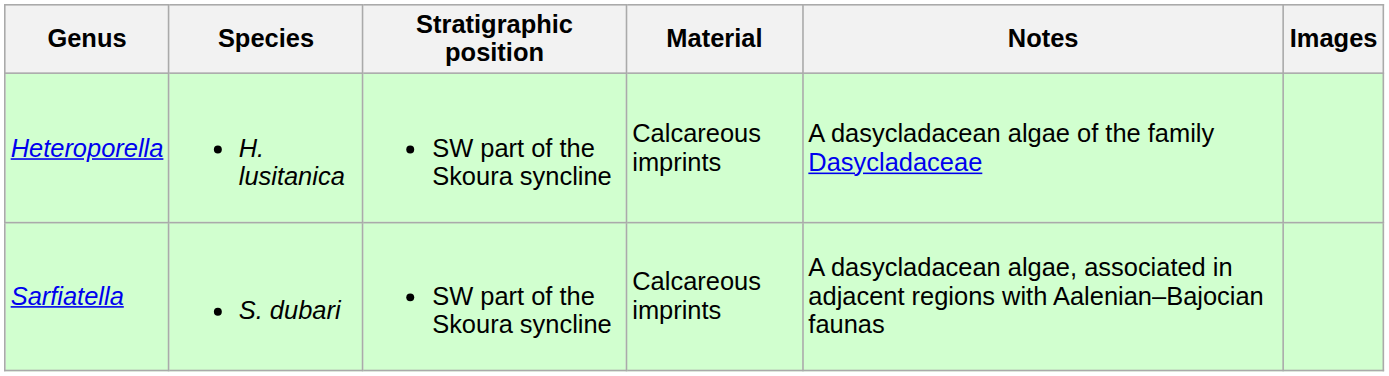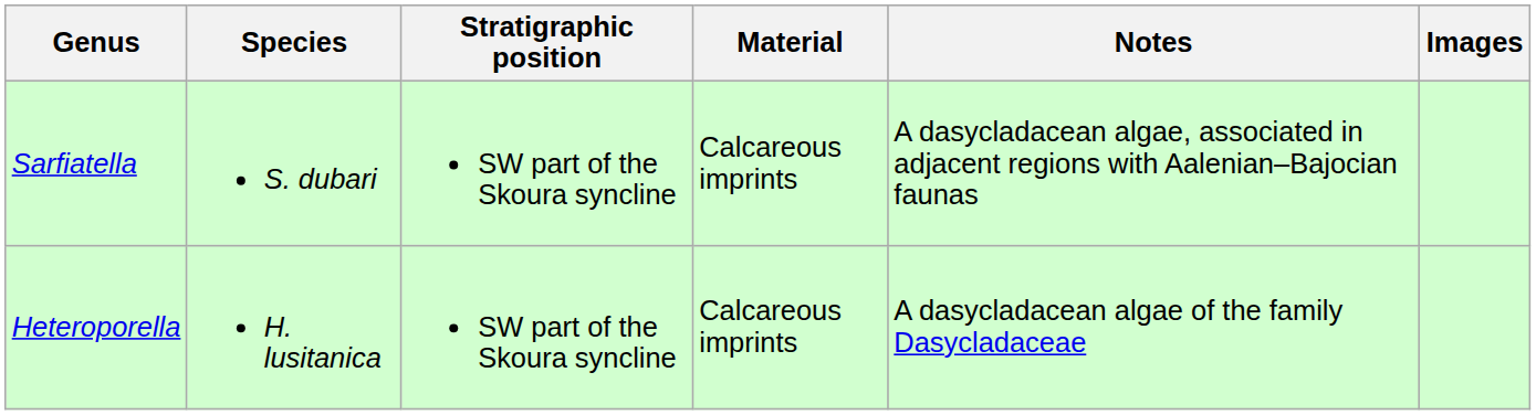rows swapped: Heteroporella <-> Sarfiatella
